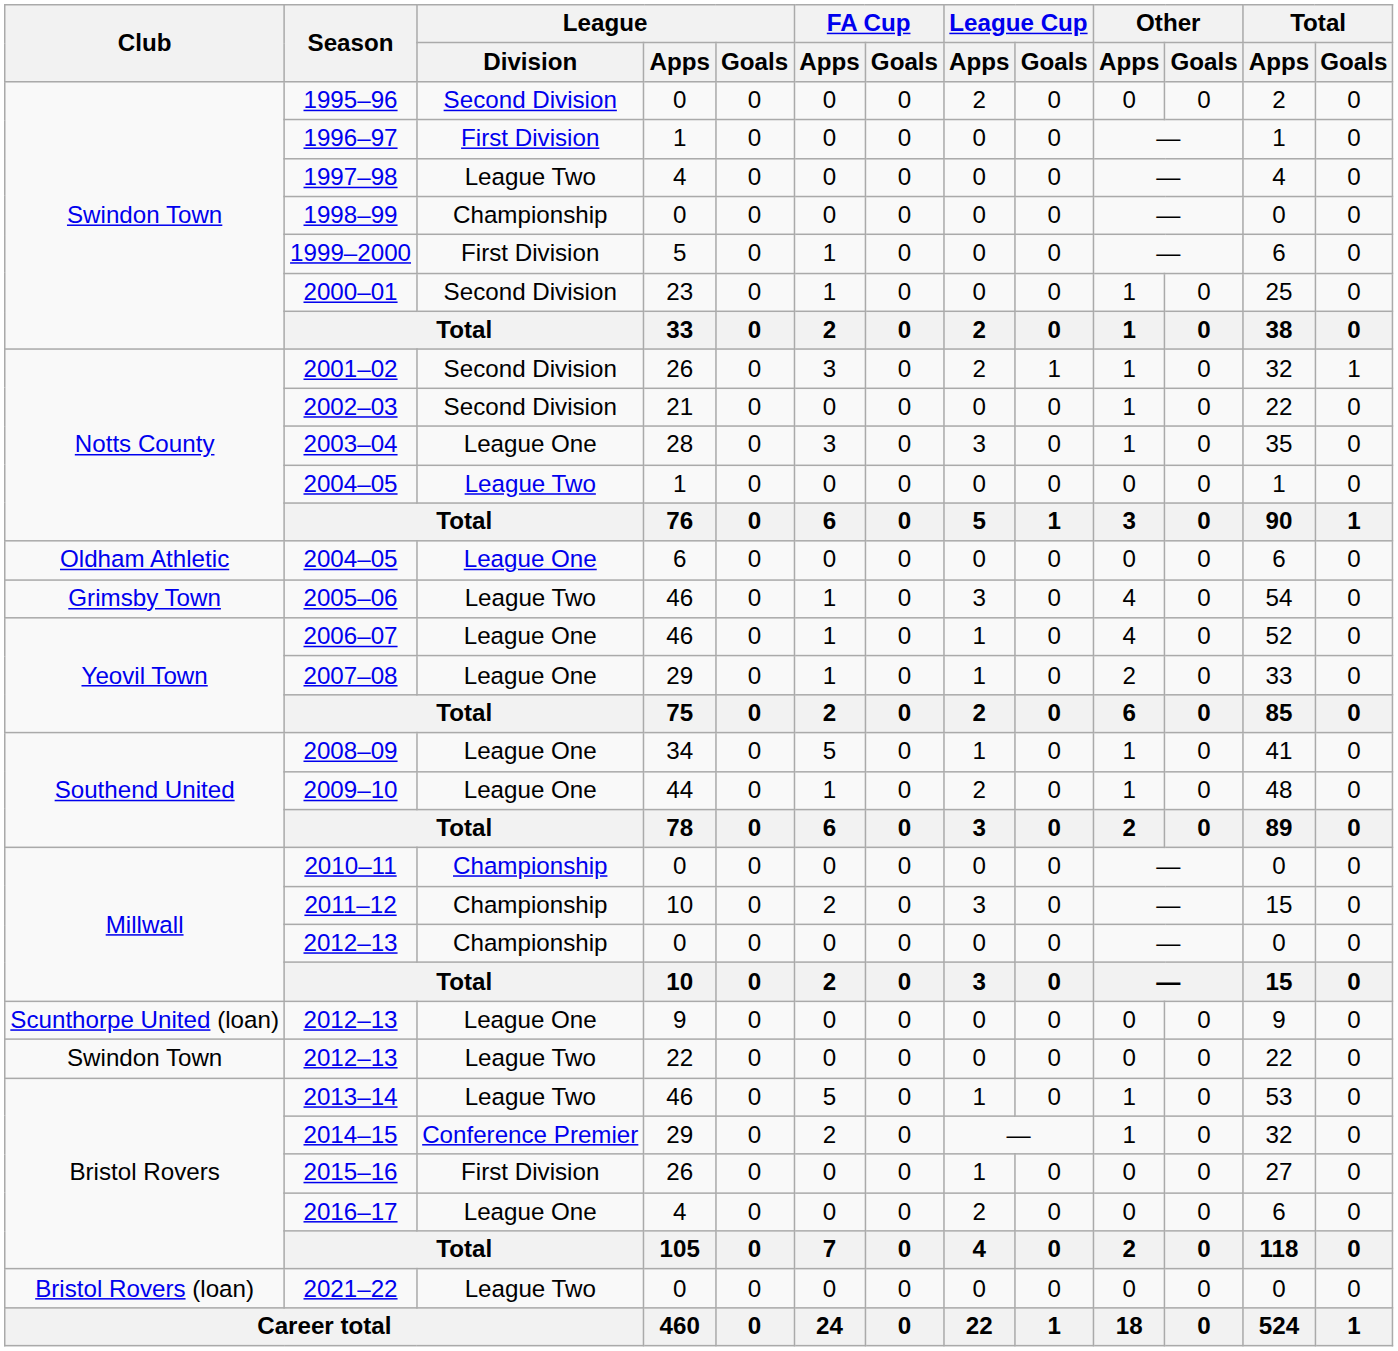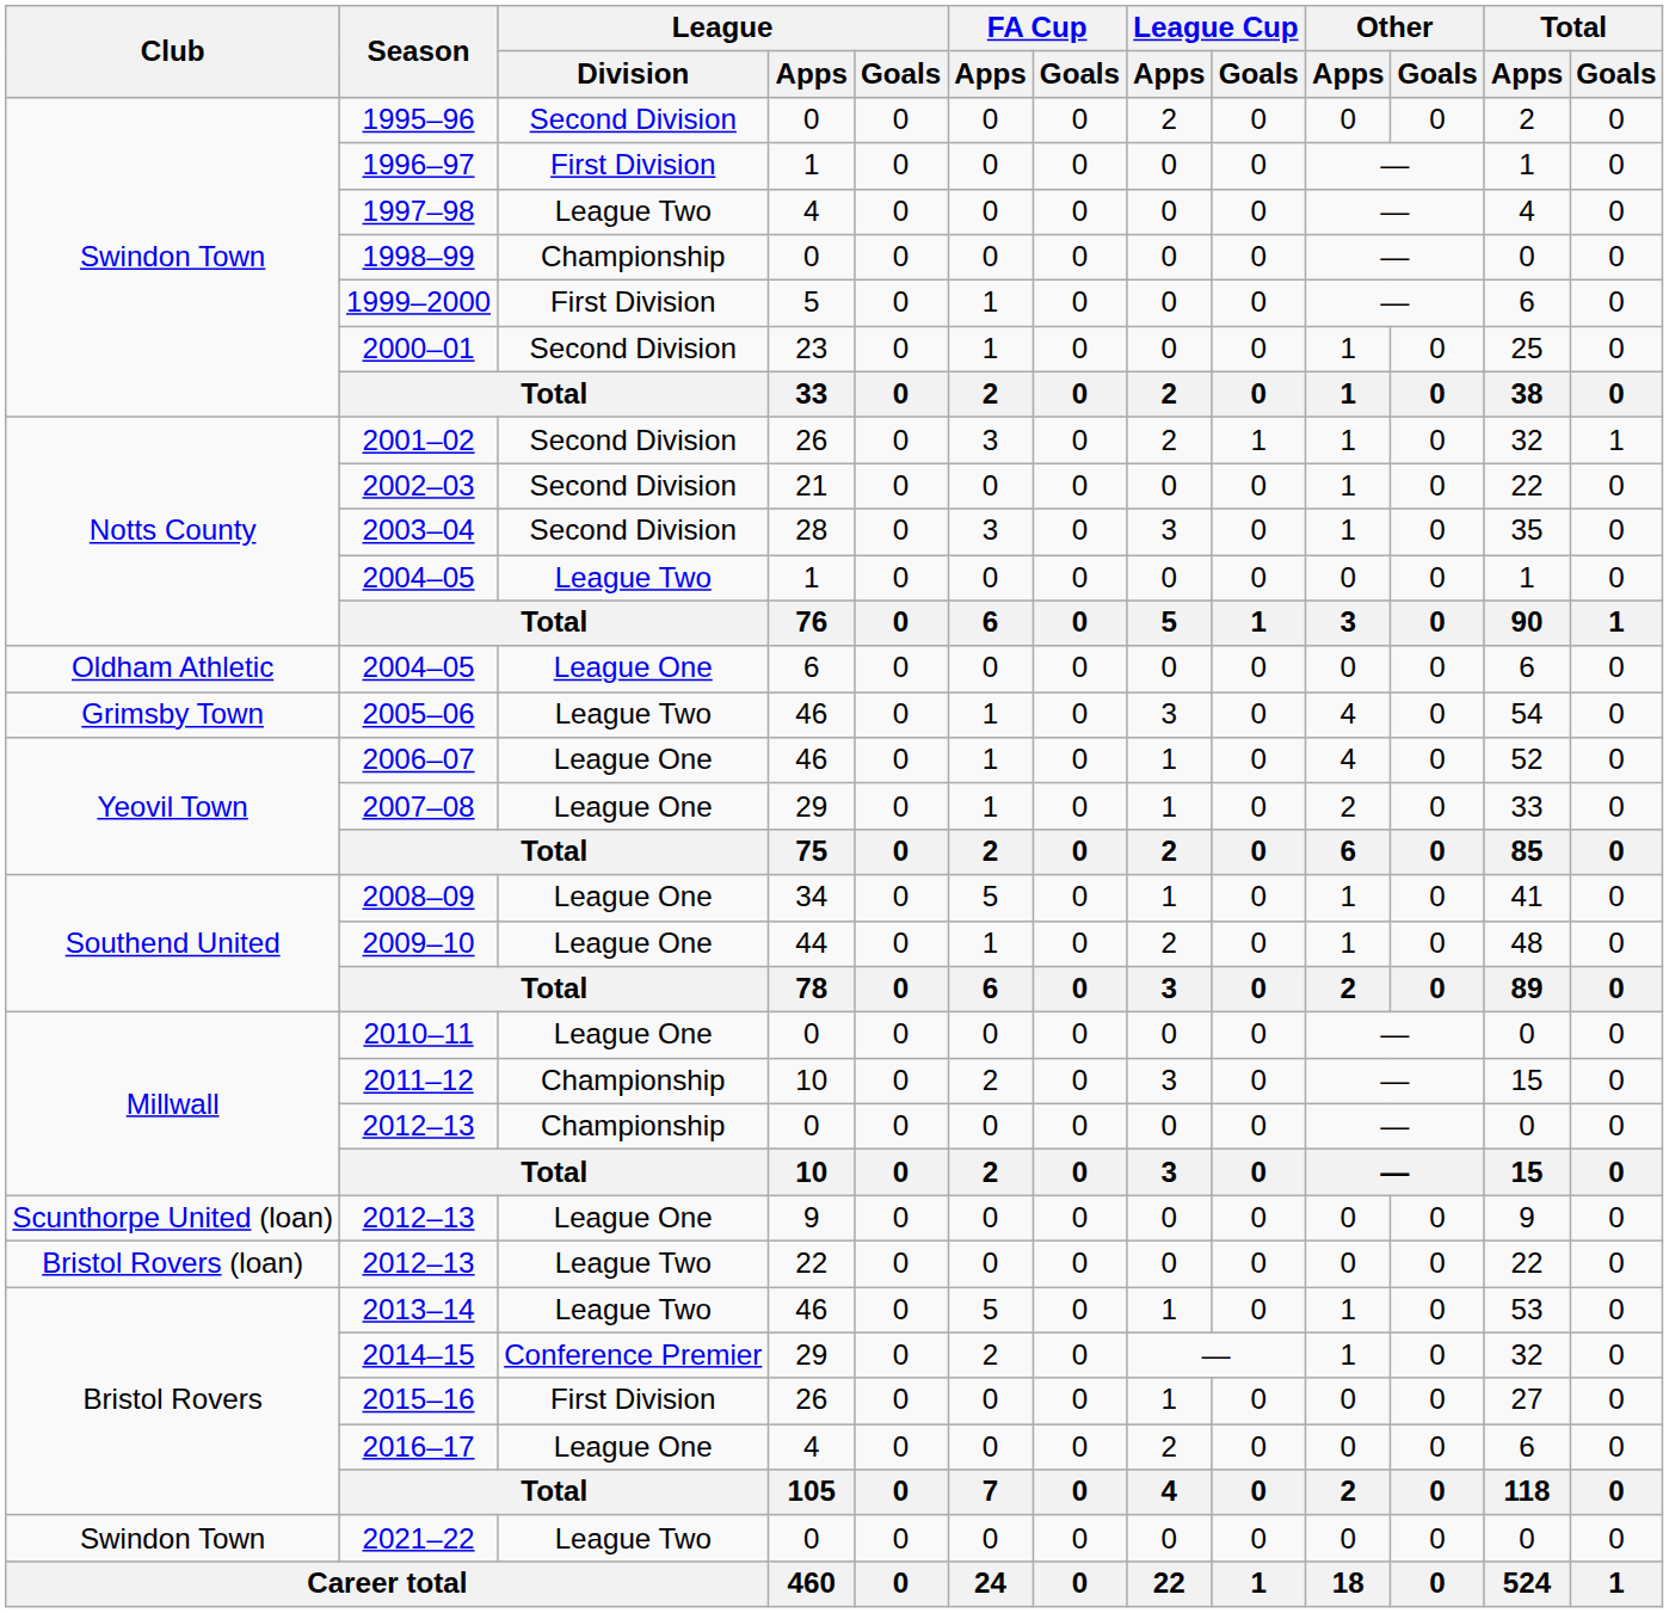2003–04 | League / Division: League One -> Second Division
2010–11 | League / Division: Championship -> League One
2012–13 / 22 | Club: Swindon Town -> Bristol Rovers (loan)
2021–22 | Club: Bristol Rovers (loan) -> Swindon Town
